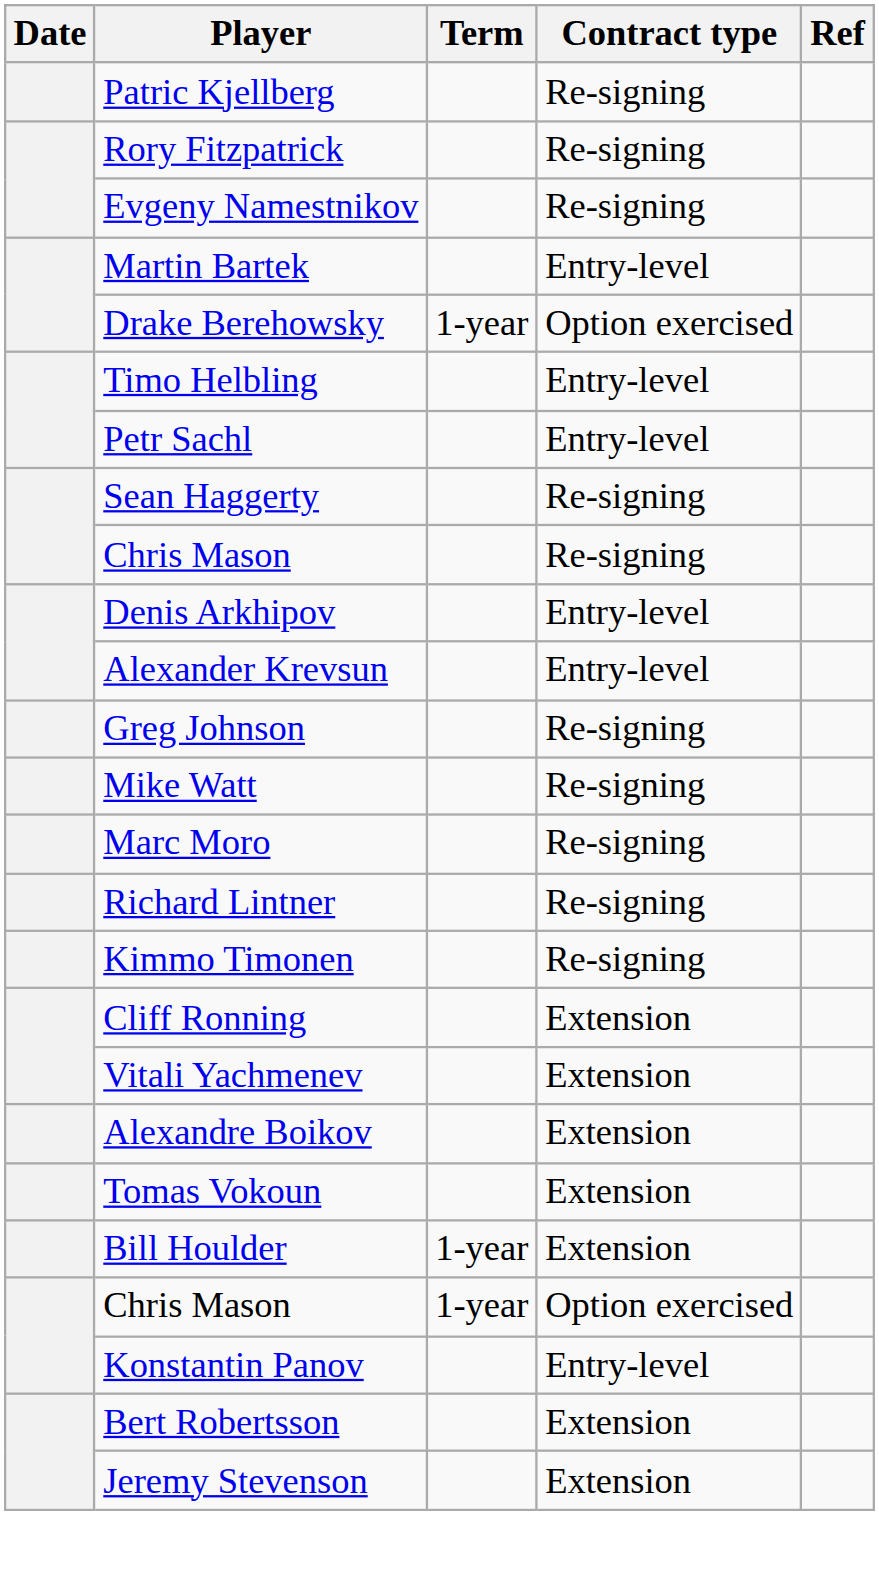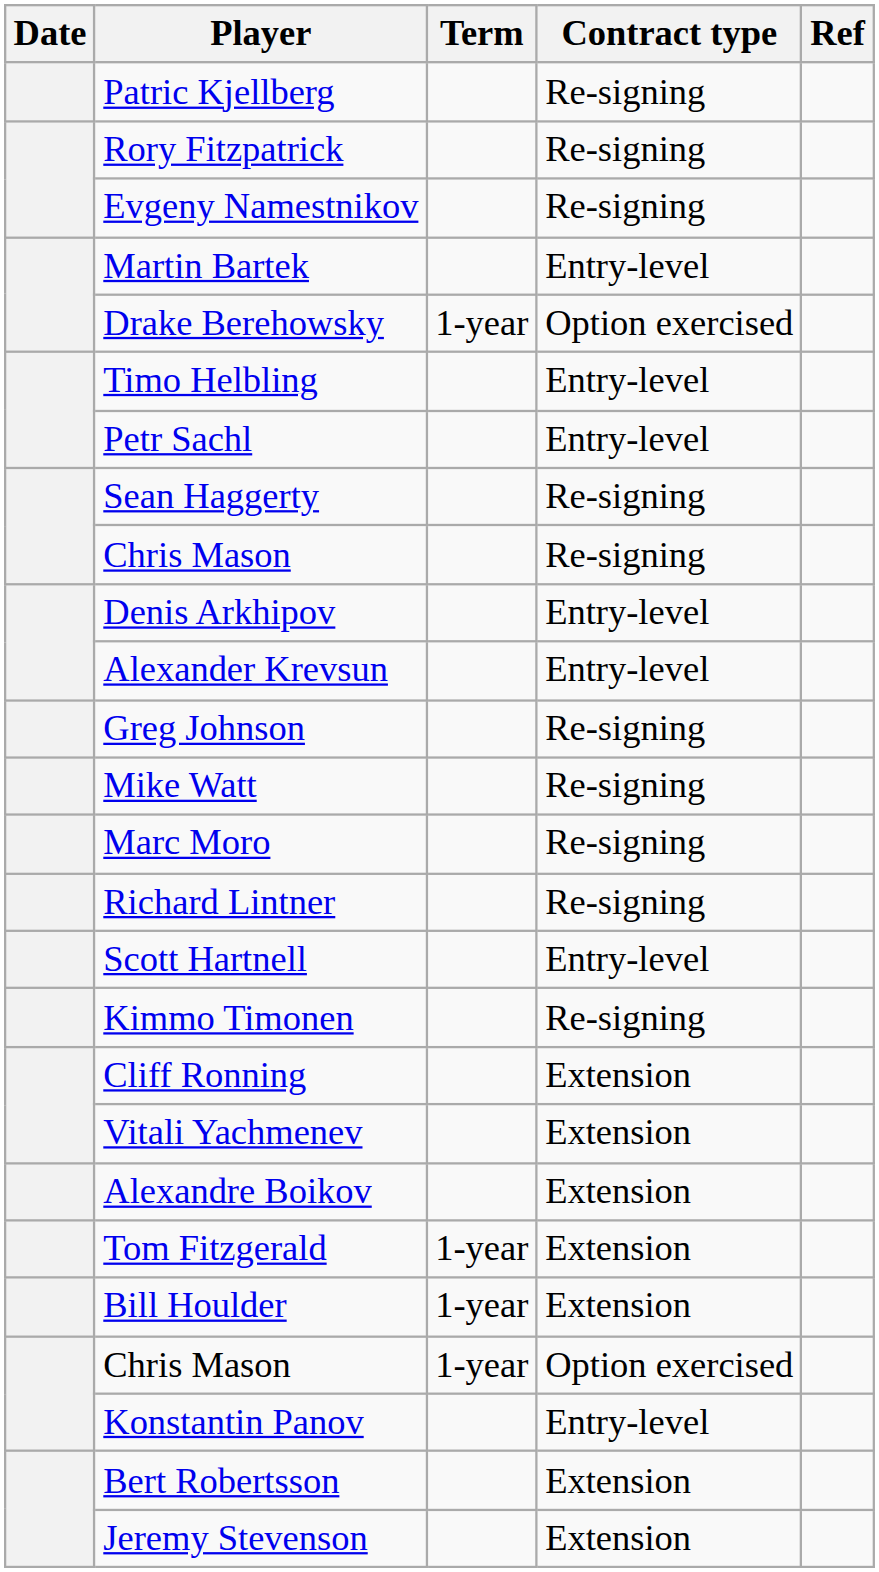+ row: Scott Hartnell | Entry-level
- row: Tomas Vokoun | Extension
+ row: Tom Fitzgerald | 1-year | Extension
